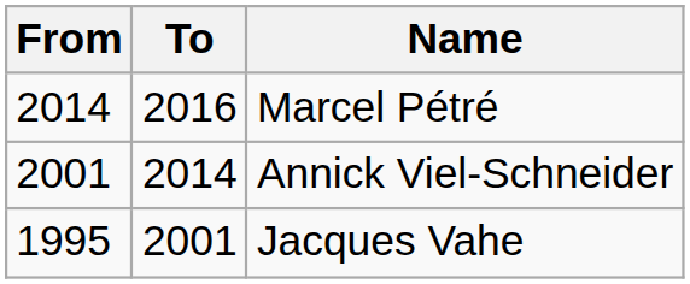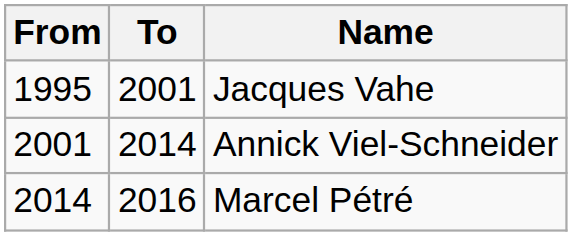rows swapped: Jacques Vahe <-> Marcel Pétré
